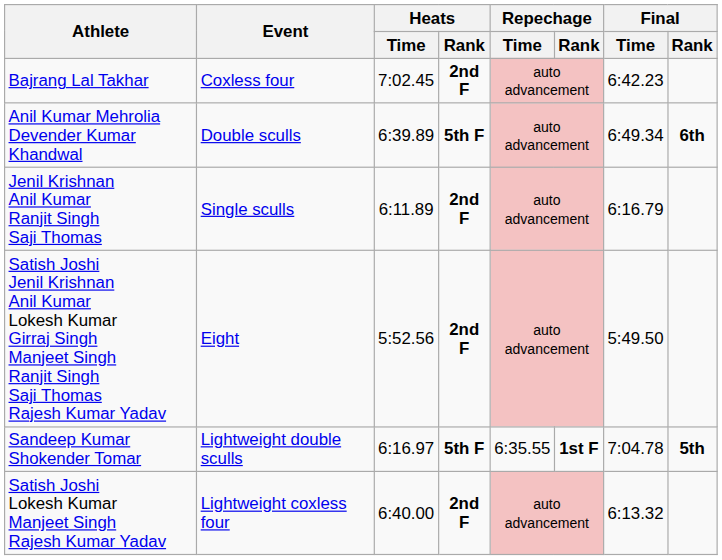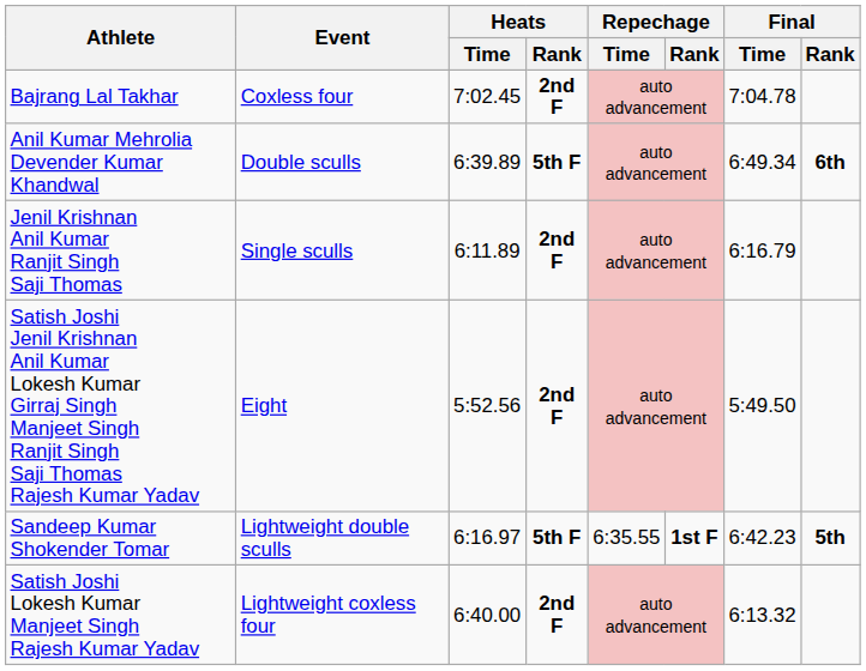Bajrang Lal Takhar | Final / Time: 6:42.23 -> 7:04.78
Sandeep Kumar Shokender Tomar | Final / Time: 7:04.78 -> 6:42.23
